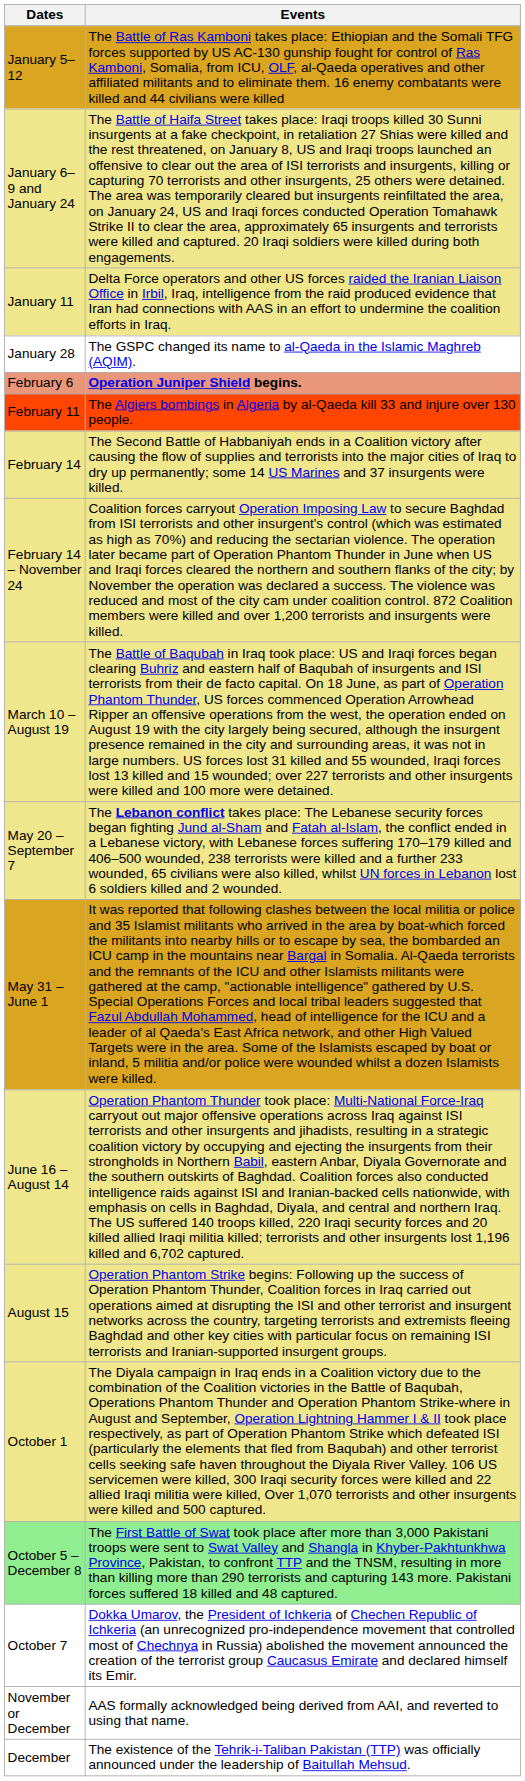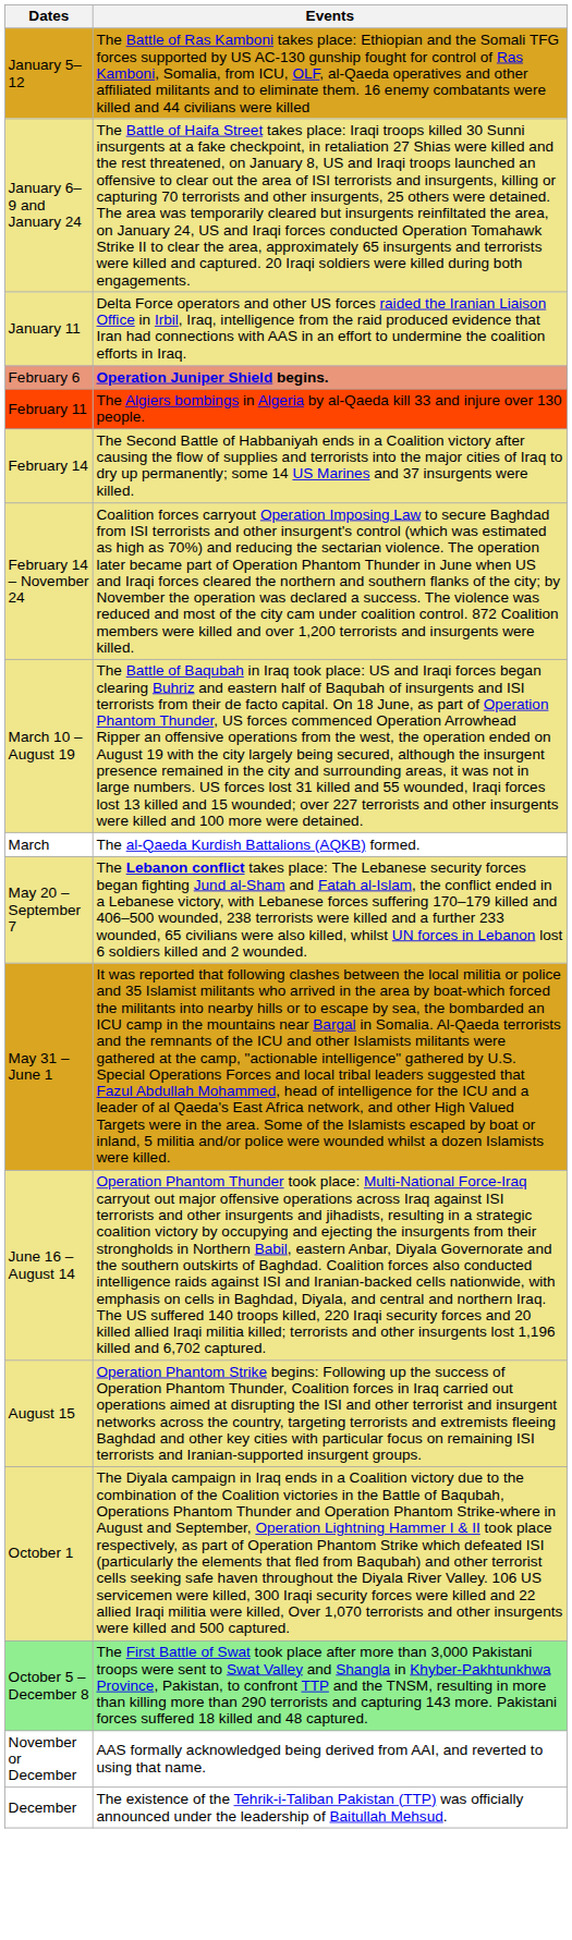- row: January 28 | The GSPC changed its name to al-Qaeda in the Islamic Maghreb (AQIM).
+ row: March | The al-Qaeda Kurdish Battalions (AQKB) formed.
- row: October 7 | Dokka Umarov, the President of Ichkeria of Chechen Republic of Ichkeria (an unrecognized pro-independence movement that controlled most of Chechnya in Russia) abolished the movement announced the creation of the terrorist group Caucasus Emirate and declared himself its Emir.
